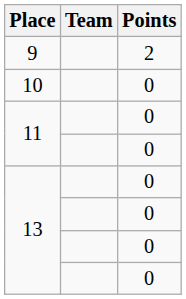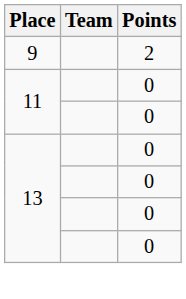- row: 10 | 0
